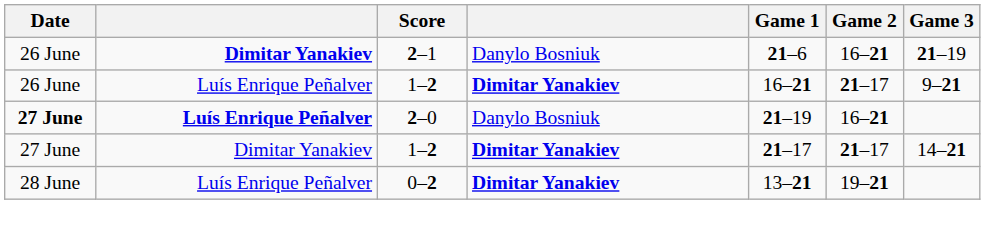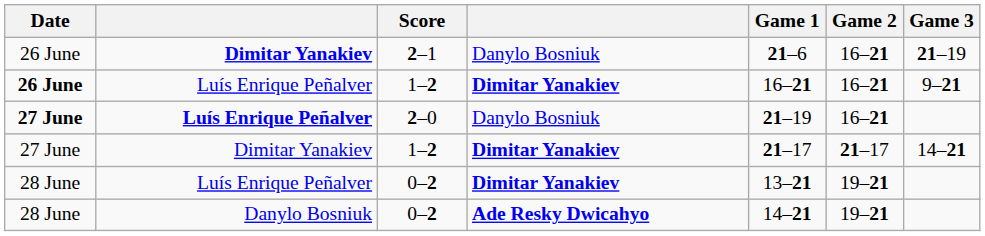Luís Enrique Peñalver / 1–2 | Date: normal -> bold
Luís Enrique Peñalver / 1–2 | Game 2: 21–17 -> 16–21
+ row: 28 June | Danylo Bosniuk | 0–2 | Ade Resky Dwicahyo | 14–21 | 19–21
